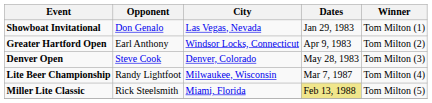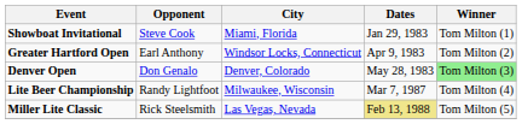Showboat Invitational | Opponent: Don Genalo -> Steve Cook
Showboat Invitational | City: Las Vegas, Nevada -> Miami, Florida
Denver Open | Opponent: Steve Cook -> Don Genalo
Denver Open | Winner: no background -> lightgreen background
Miller Lite Classic | City: Miami, Florida -> Las Vegas, Nevada
